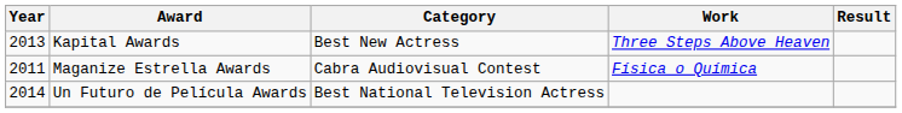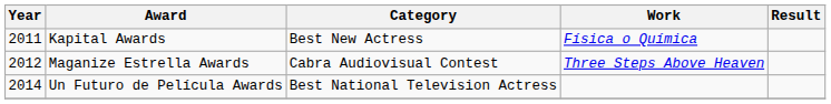Kapital Awards | Year: 2013 -> 2011
Kapital Awards | Work: Three Steps Above Heaven -> Física o Química
Maganize Estrella Awards | Year: 2011 -> 2012
Maganize Estrella Awards | Work: Física o Química -> Three Steps Above Heaven
